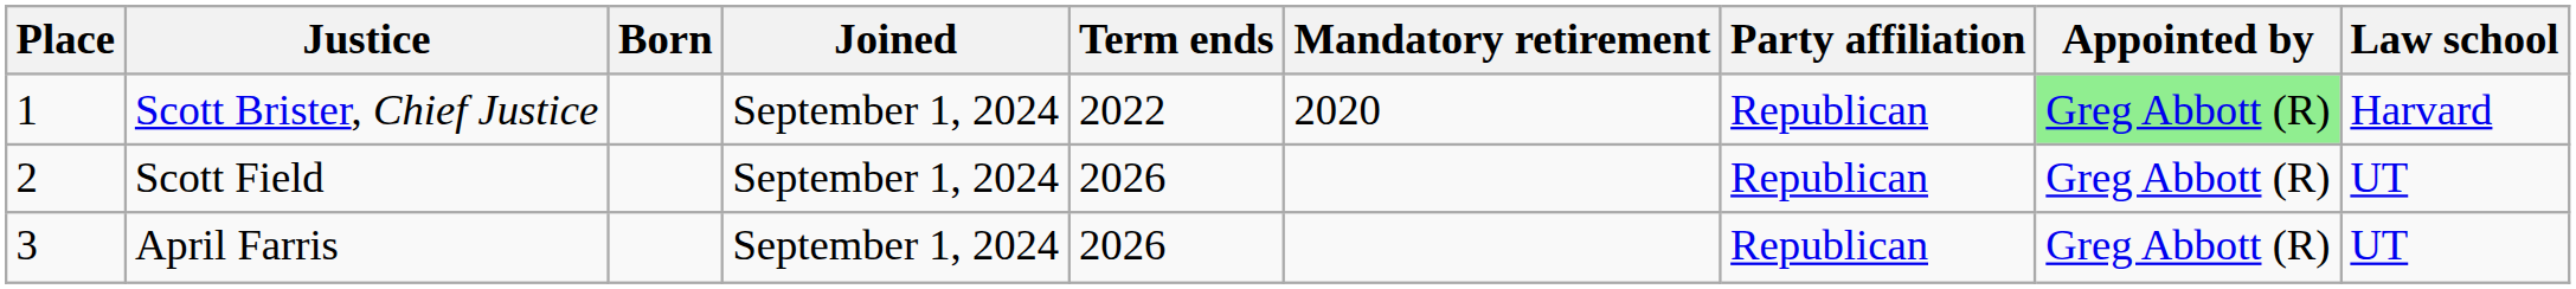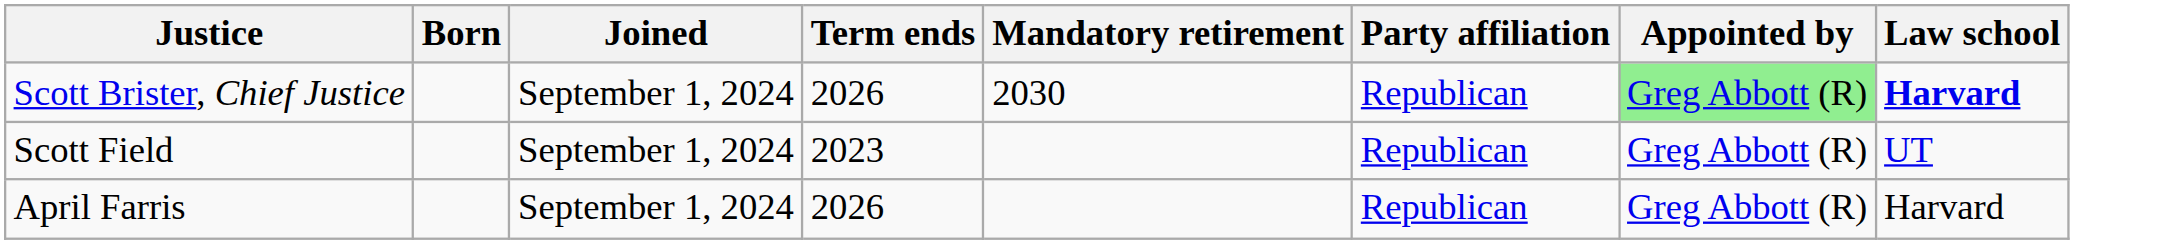- column: Place | 1 | 2 | 3
Scott Brister, Chief Justice | Term ends: 2022 -> 2026
Scott Brister, Chief Justice | Mandatory retirement: 2020 -> 2030
Scott Brister, Chief Justice | Law school: normal -> bold
Scott Field | Term ends: 2026 -> 2023
April Farris | Law school: UT -> Harvard
